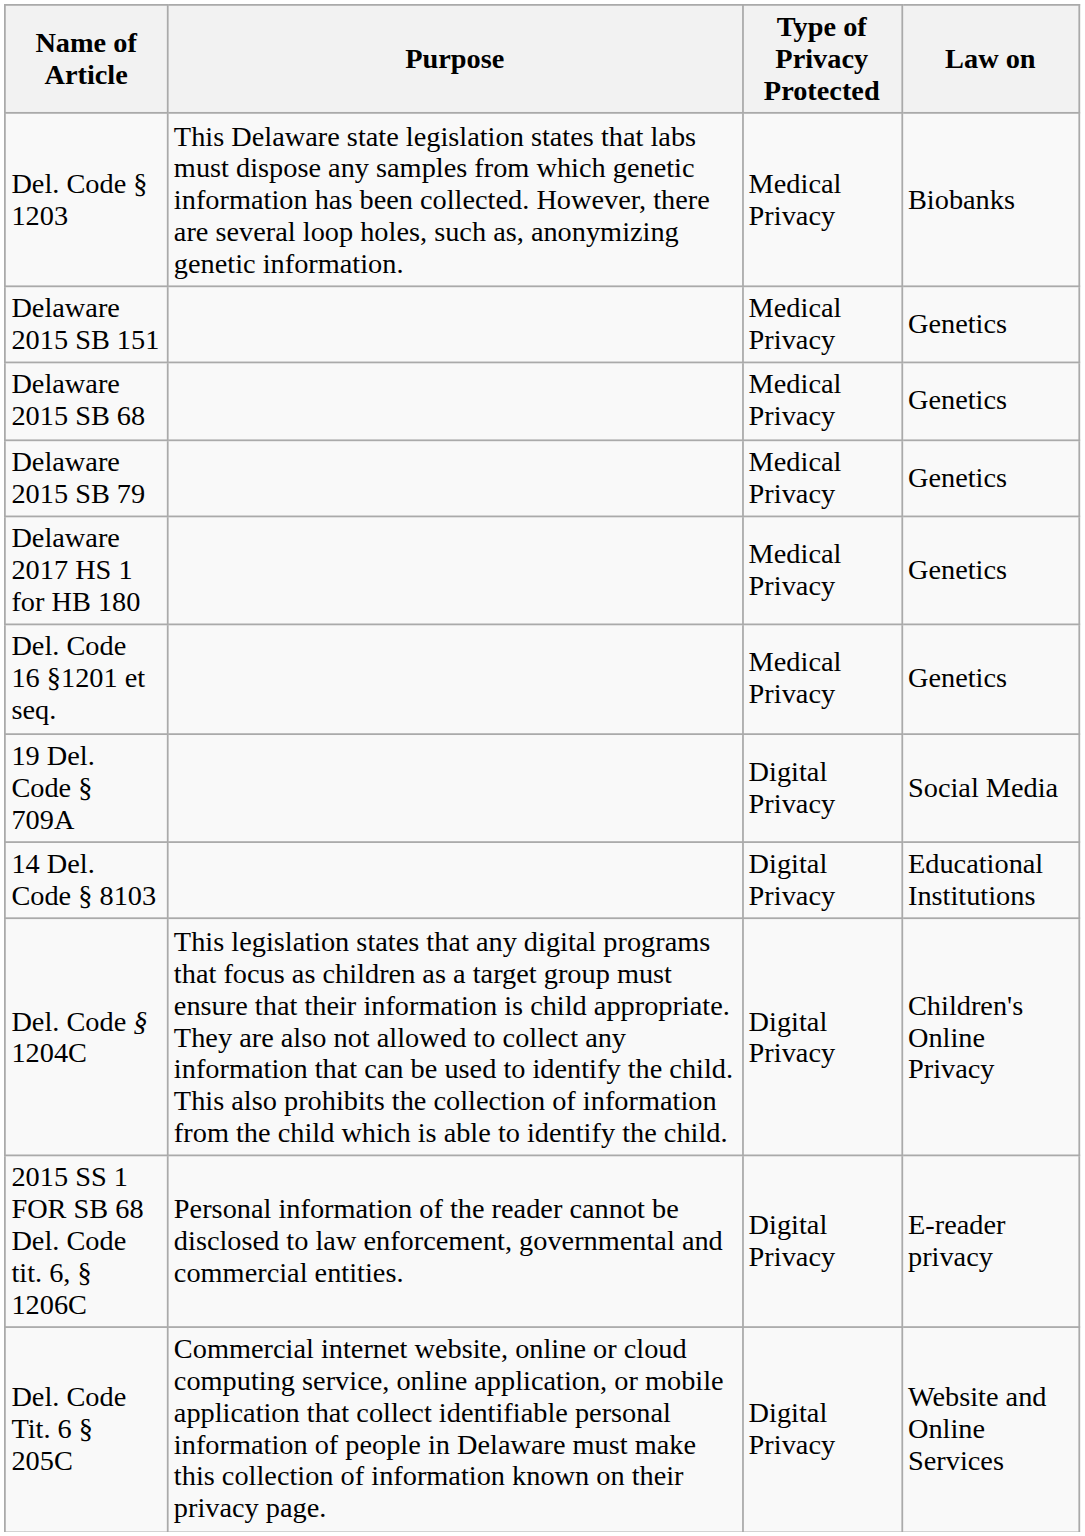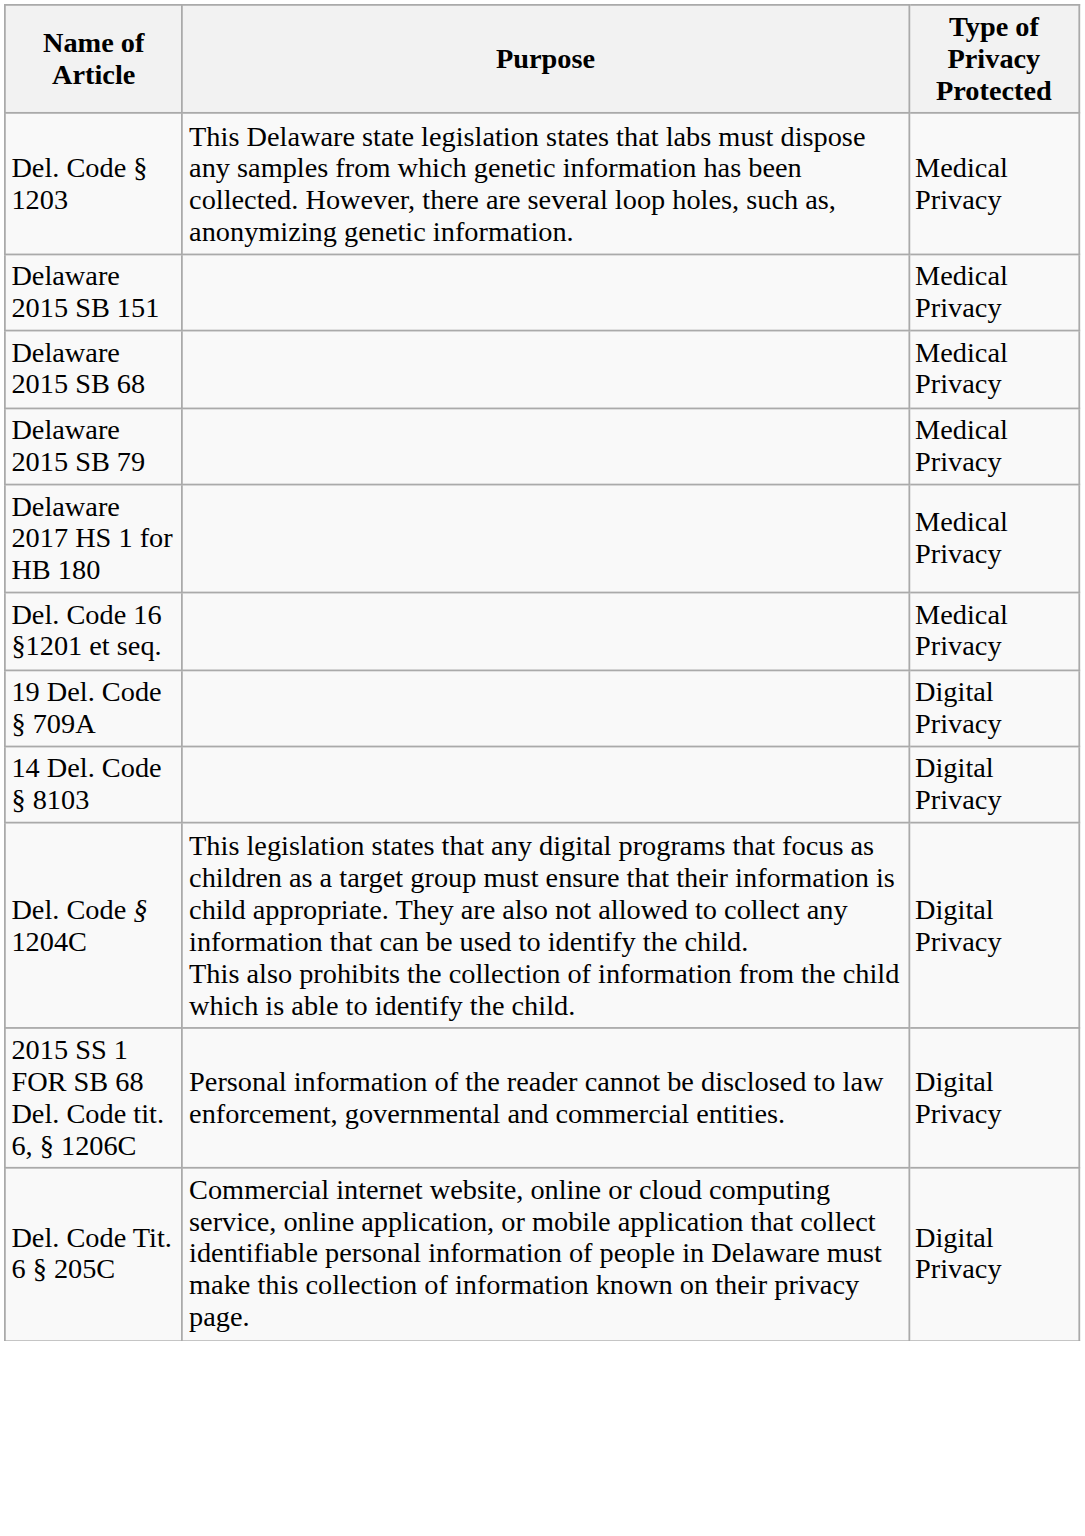- column: Law on | Biobanks | Genetics | Genetics | Genetics | Genetics | Genetics | Social Media | Educational Institutions | Children's Online Privacy | E-reader privacy | Website and Online Services
